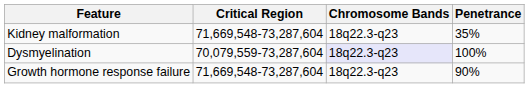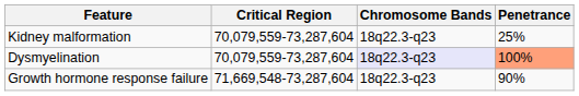Kidney malformation | Critical Region: 71,669,548-73,287,604 -> 70,079,559-73,287,604
Kidney malformation | Penetrance: 35% -> 25%
Dysmyelination | Penetrance: no background -> lightsalmon background
